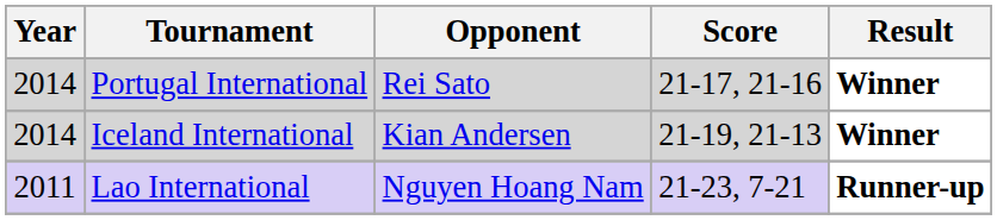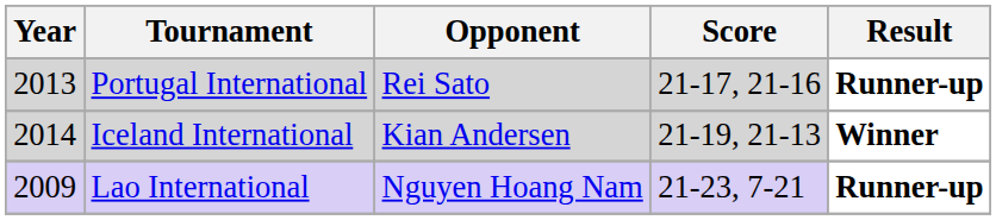Portugal International | Year: 2014 -> 2013
Portugal International | Result: Winner -> Runner-up
Lao International | Year: 2011 -> 2009
